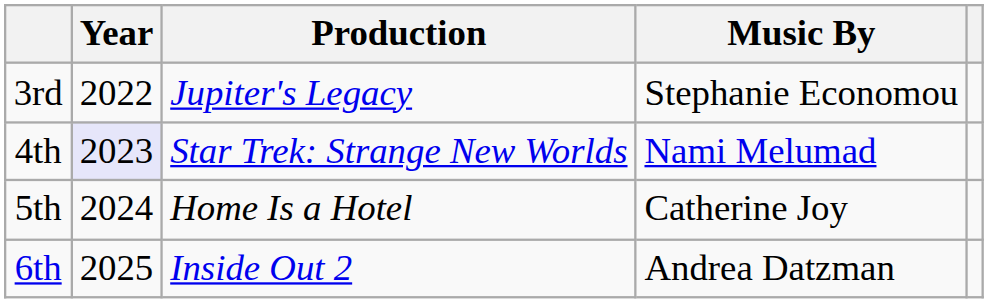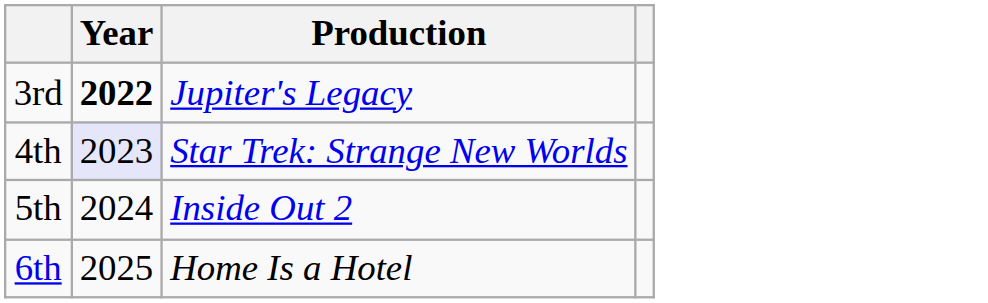- column: Music By | Stephanie Economou | Nami Melumad | Catherine Joy | Andrea Datzman
3rd | Year: normal -> bold
5th | Production: Home Is a Hotel -> Inside Out 2
6th | Production: Inside Out 2 -> Home Is a Hotel
